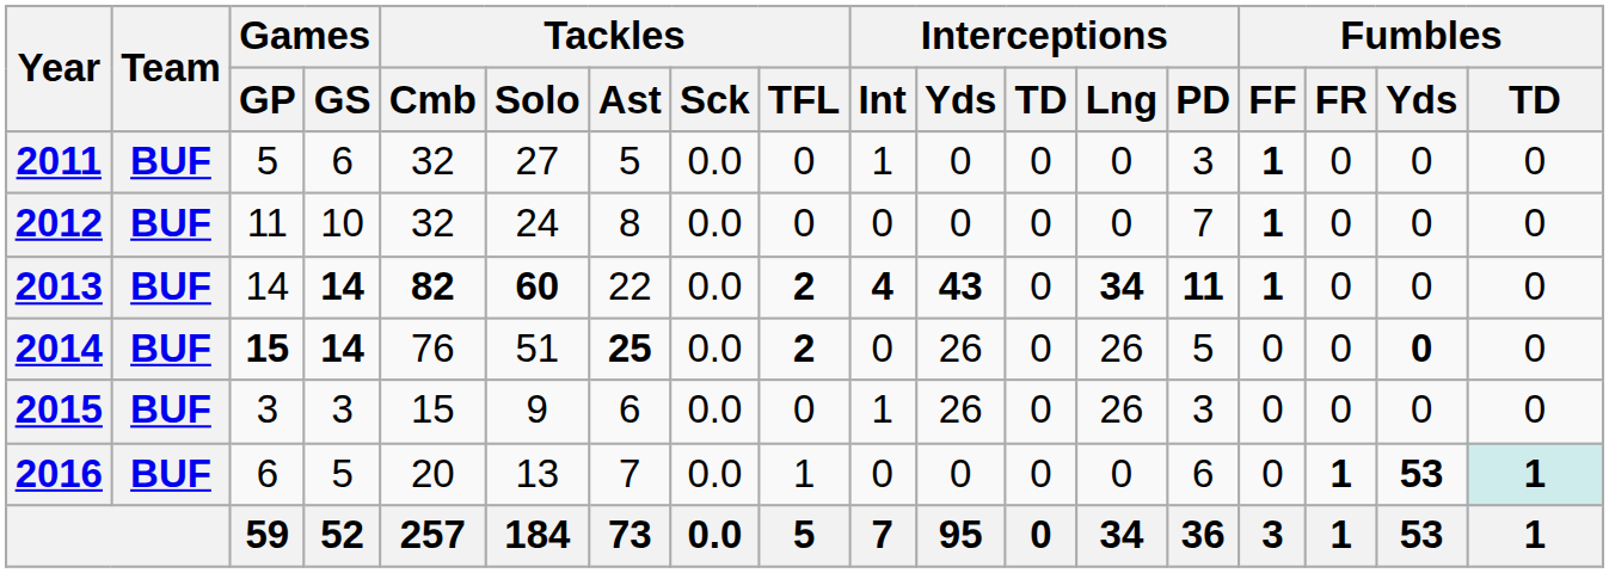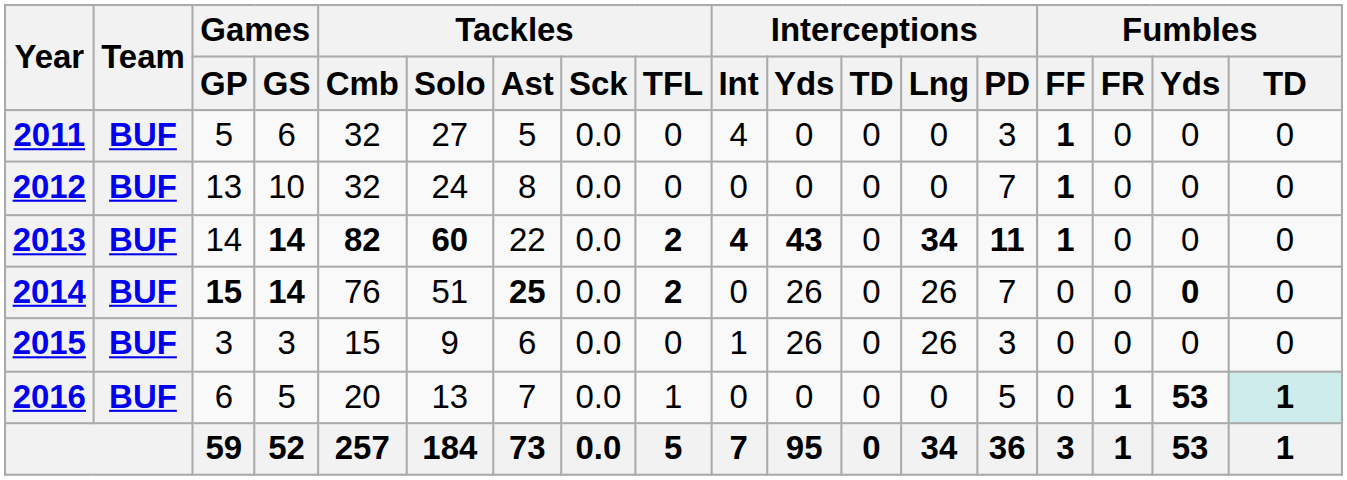2011 | Interceptions / Int: 1 -> 4
2012 | Games / GP: 11 -> 13
2014 | Interceptions / PD: 5 -> 7
2016 | Interceptions / PD: 6 -> 5
